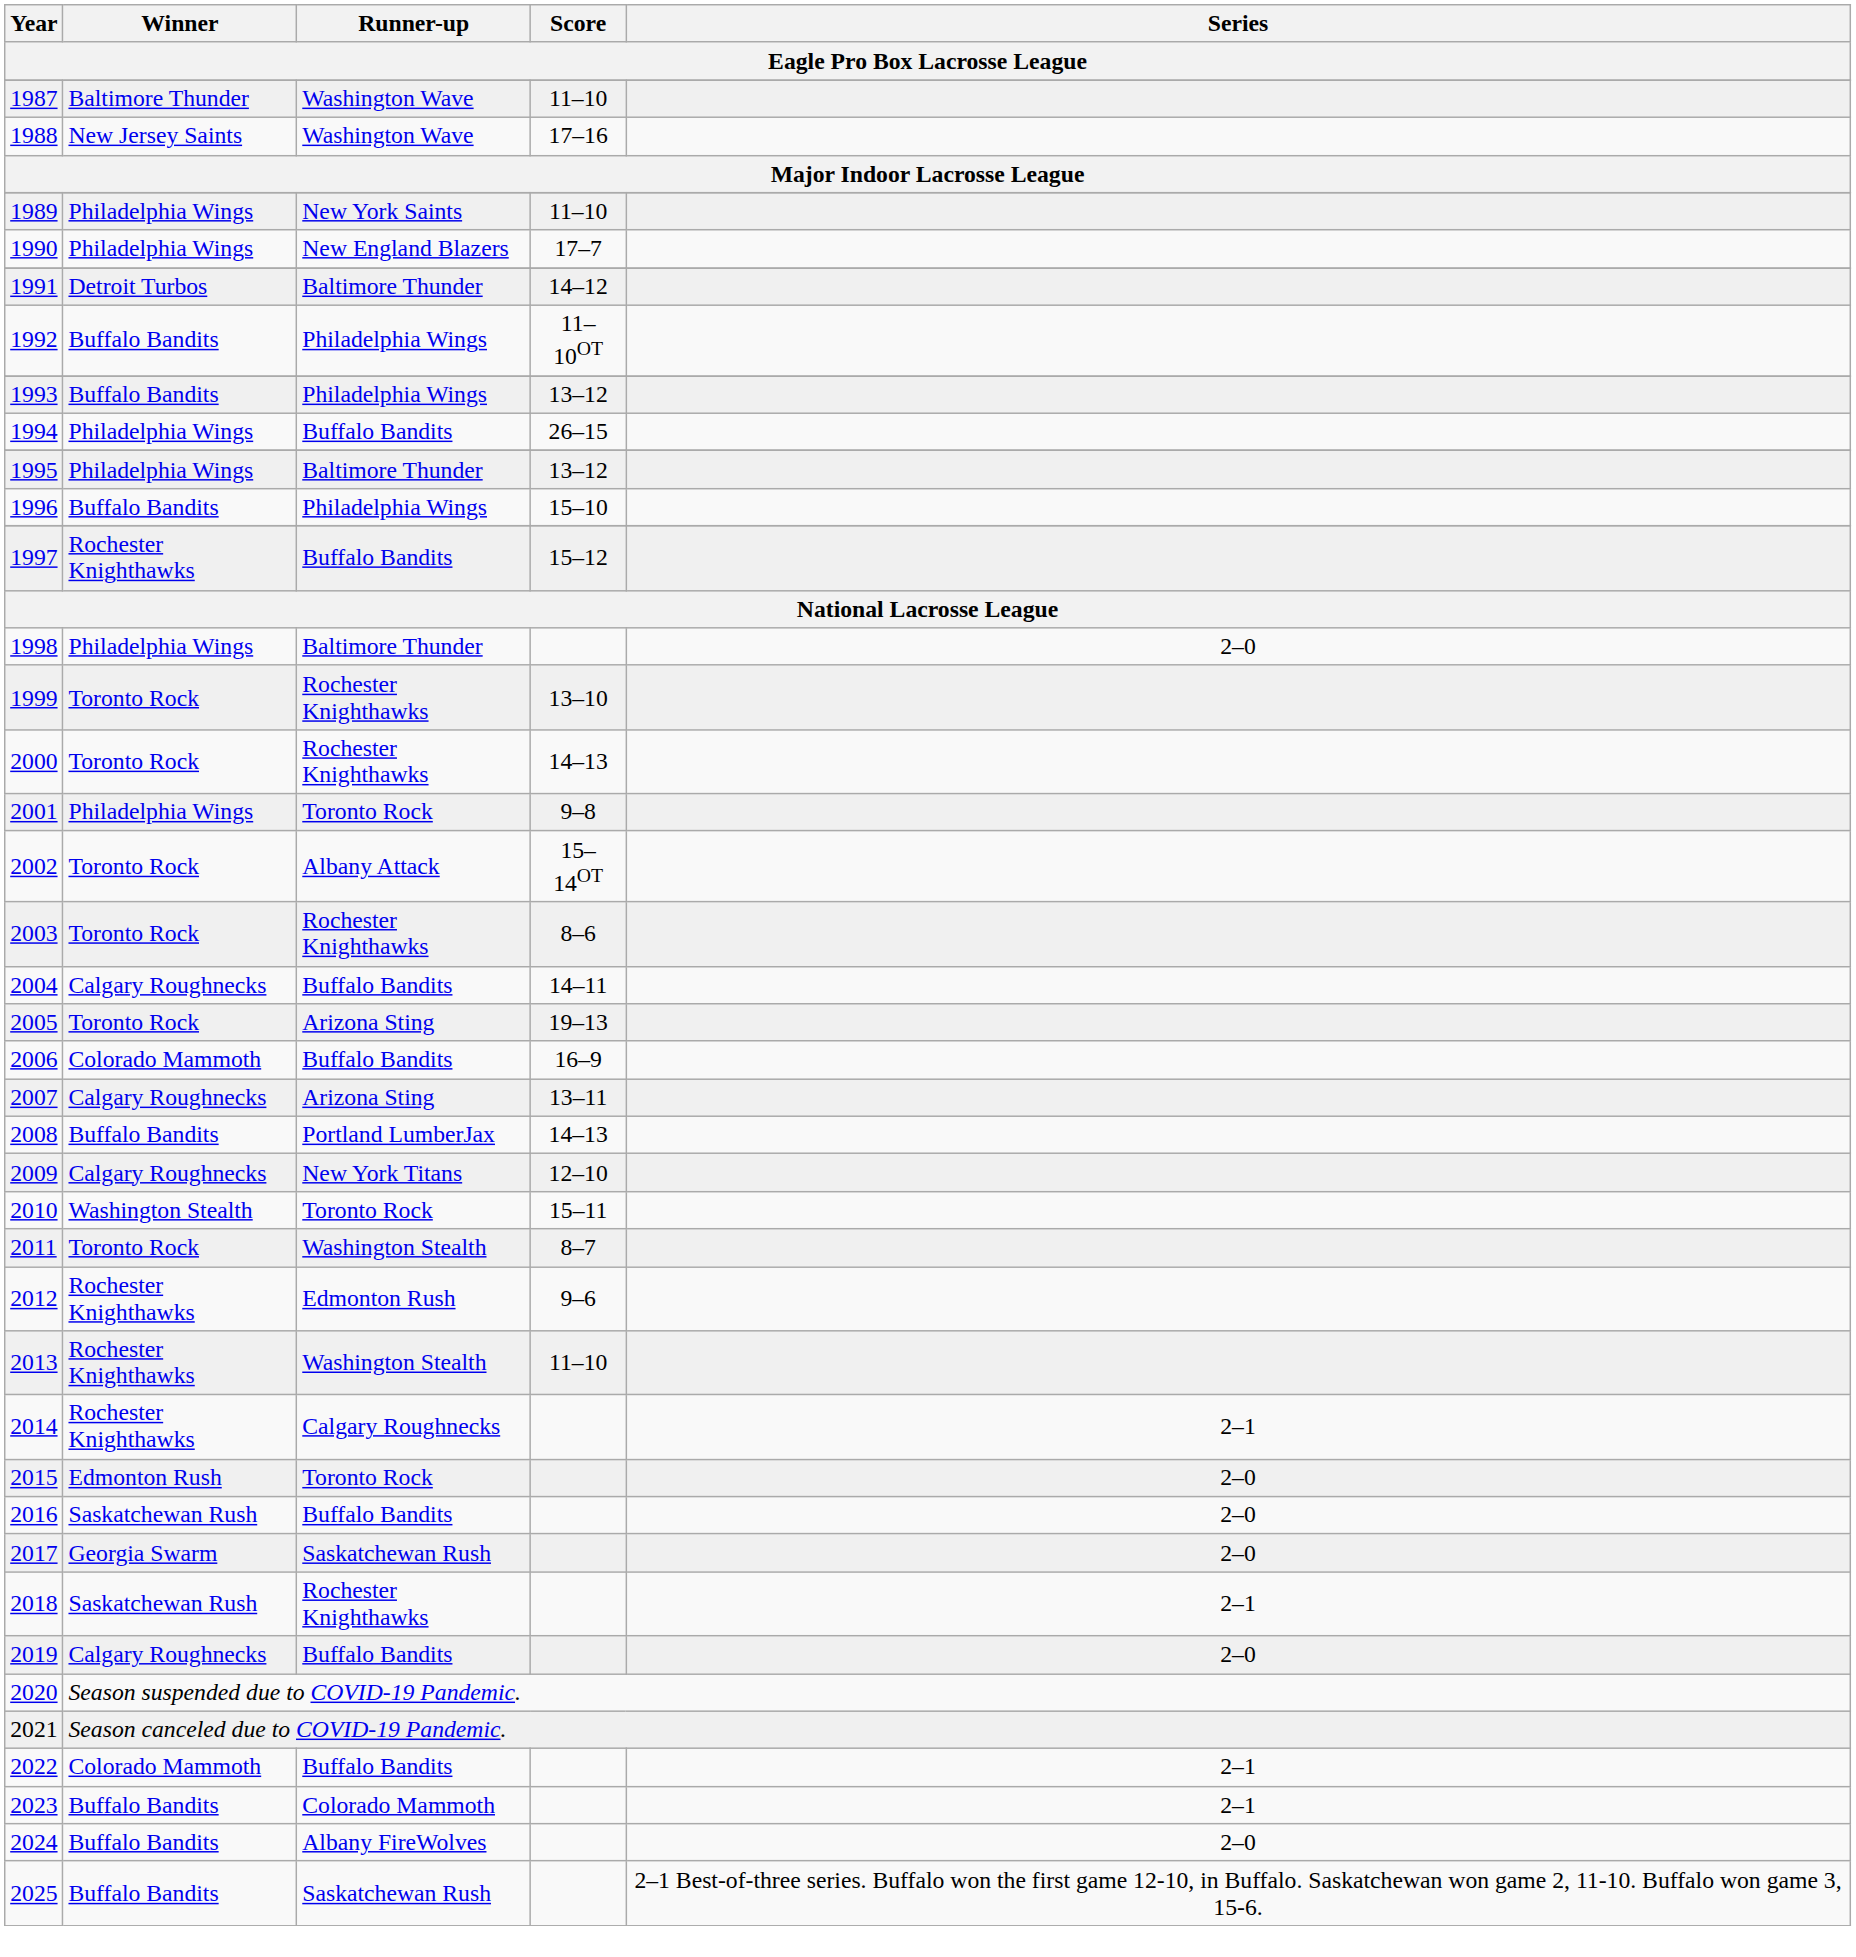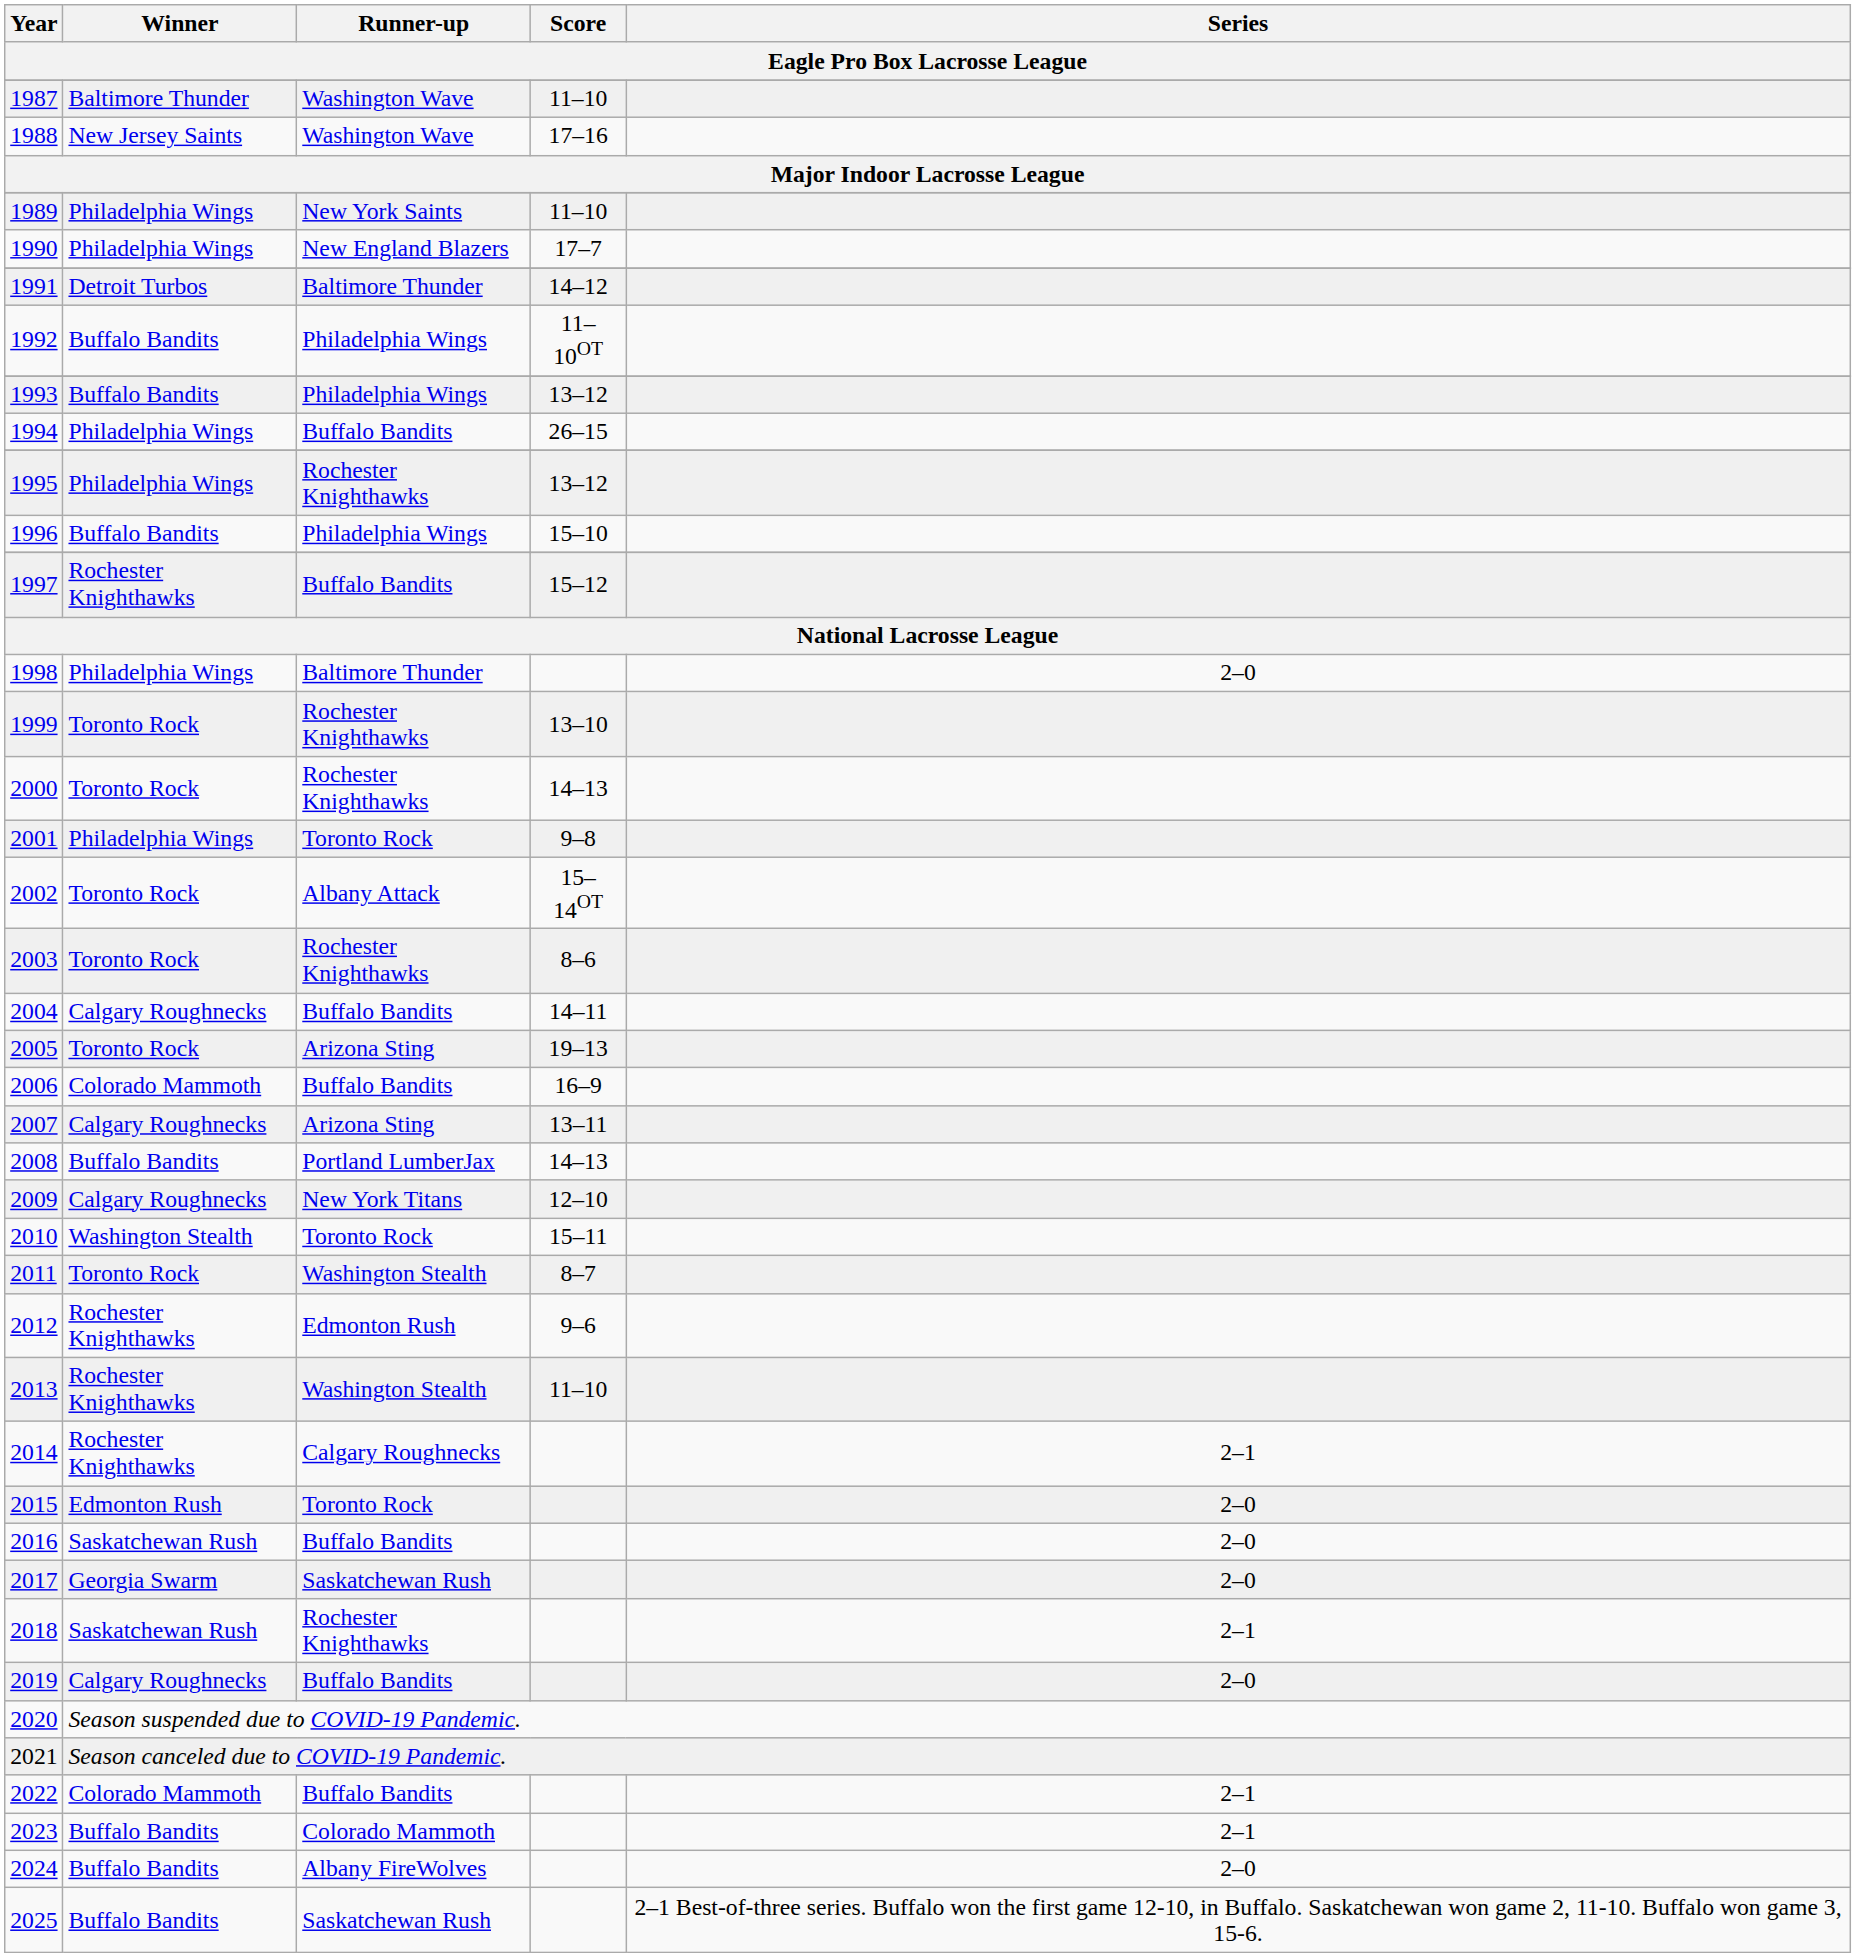1995 | Runner-up: Baltimore Thunder -> Rochester Knighthawks
